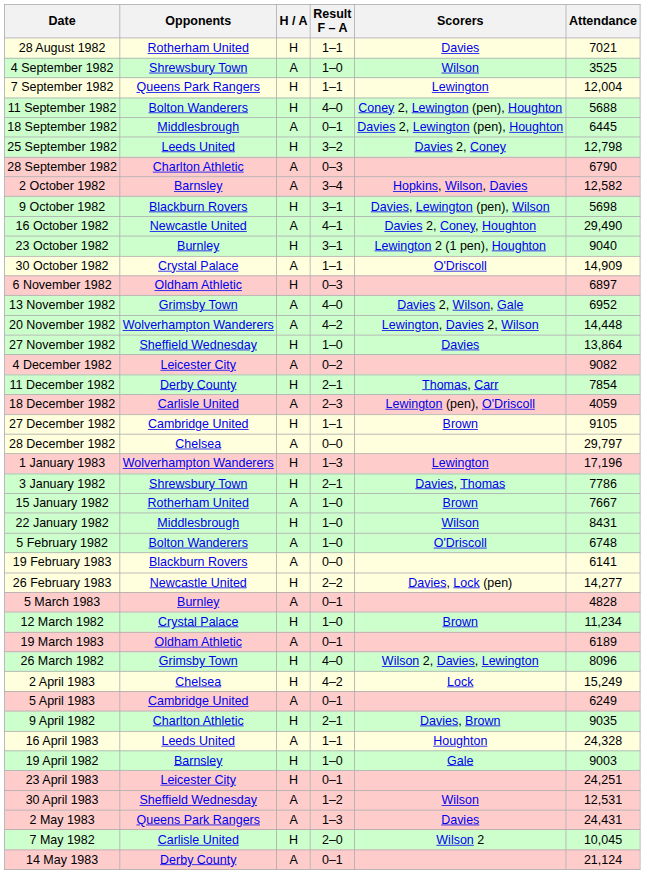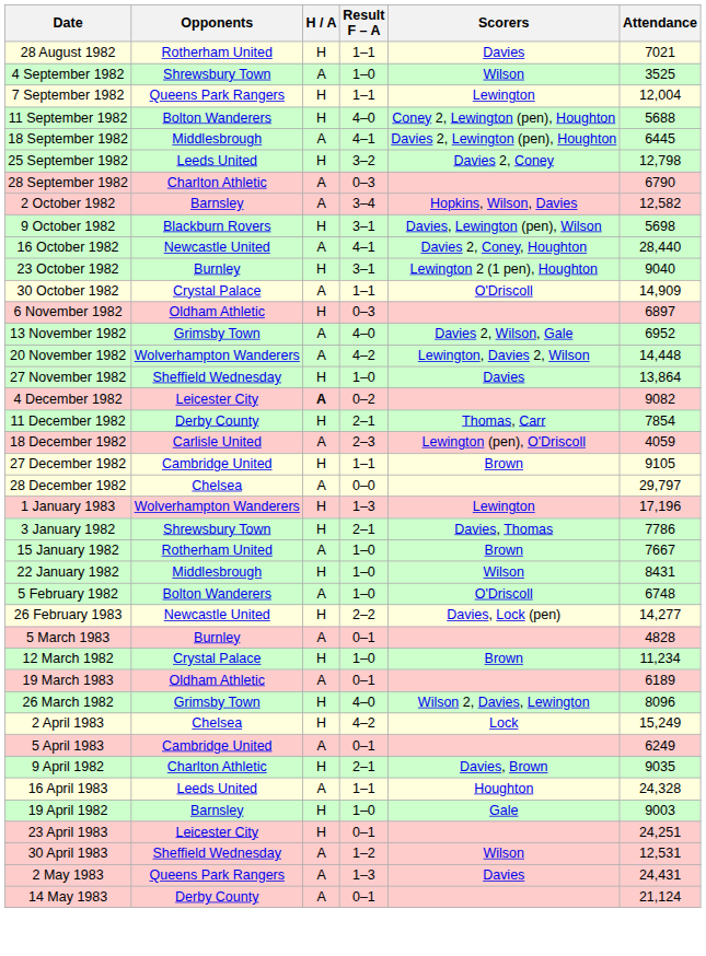18 September 1982 | Result F – A: 0–1 -> 4–1
16 October 1982 | Attendance: 29,490 -> 28,440
4 December 1982 | H / A: normal -> bold
- row: 19 February 1983 | Blackburn Rovers | A | 0–0 | 6141
- row: 7 May 1982 | Carlisle United | H | 2–0 | Wilson 2 | 10,045
